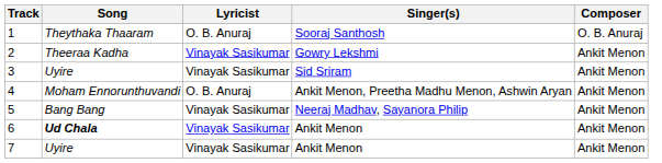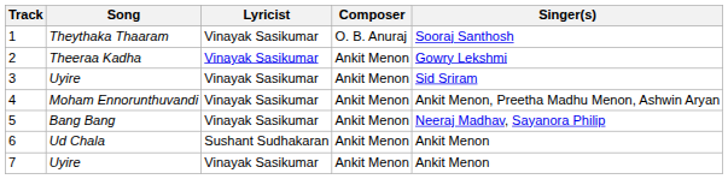columns swapped: Composer <-> Singer(s)
1 | Lyricist: O. B. Anuraj -> Vinayak Sasikumar
4 | Lyricist: O. B. Anuraj -> Vinayak Sasikumar
6 | Song: bold -> normal
6 | Lyricist: Vinayak Sasikumar -> Sushant Sudhakaran
